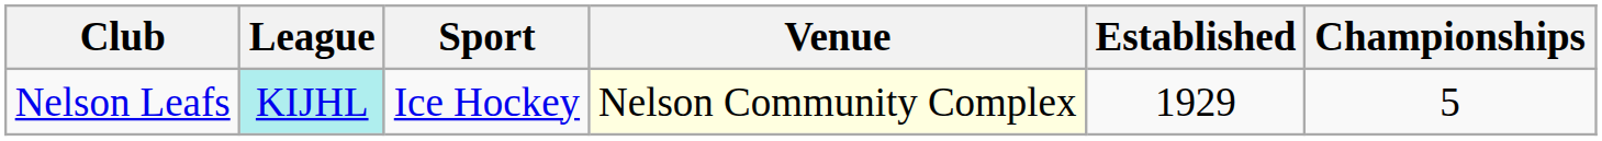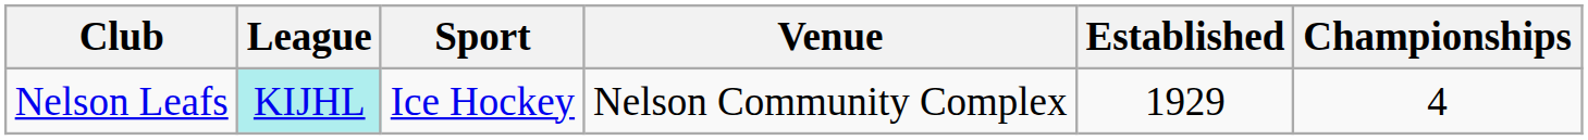Nelson Leafs | Venue: lightyellow background -> no background
Nelson Leafs | Championships: 5 -> 4
